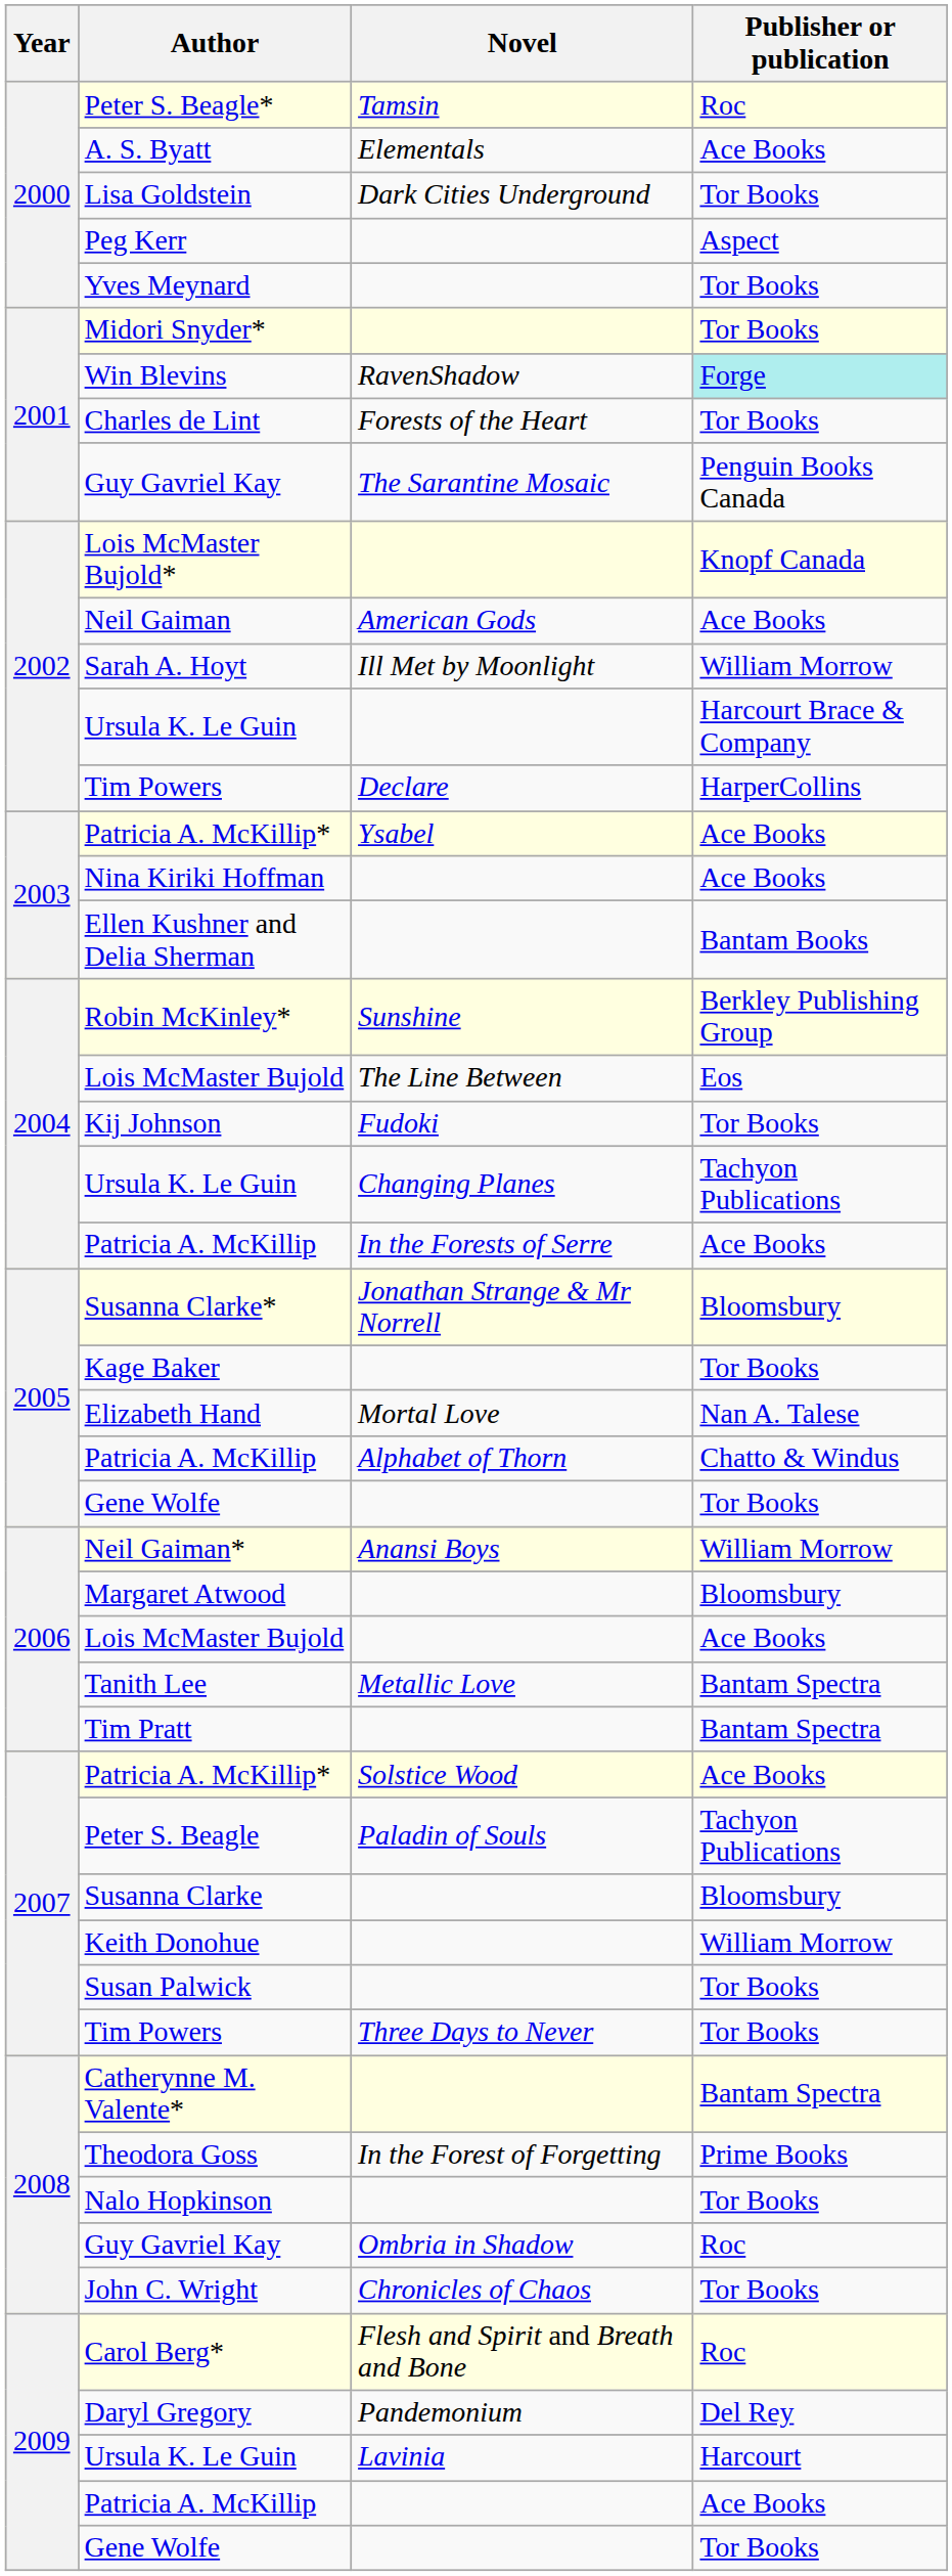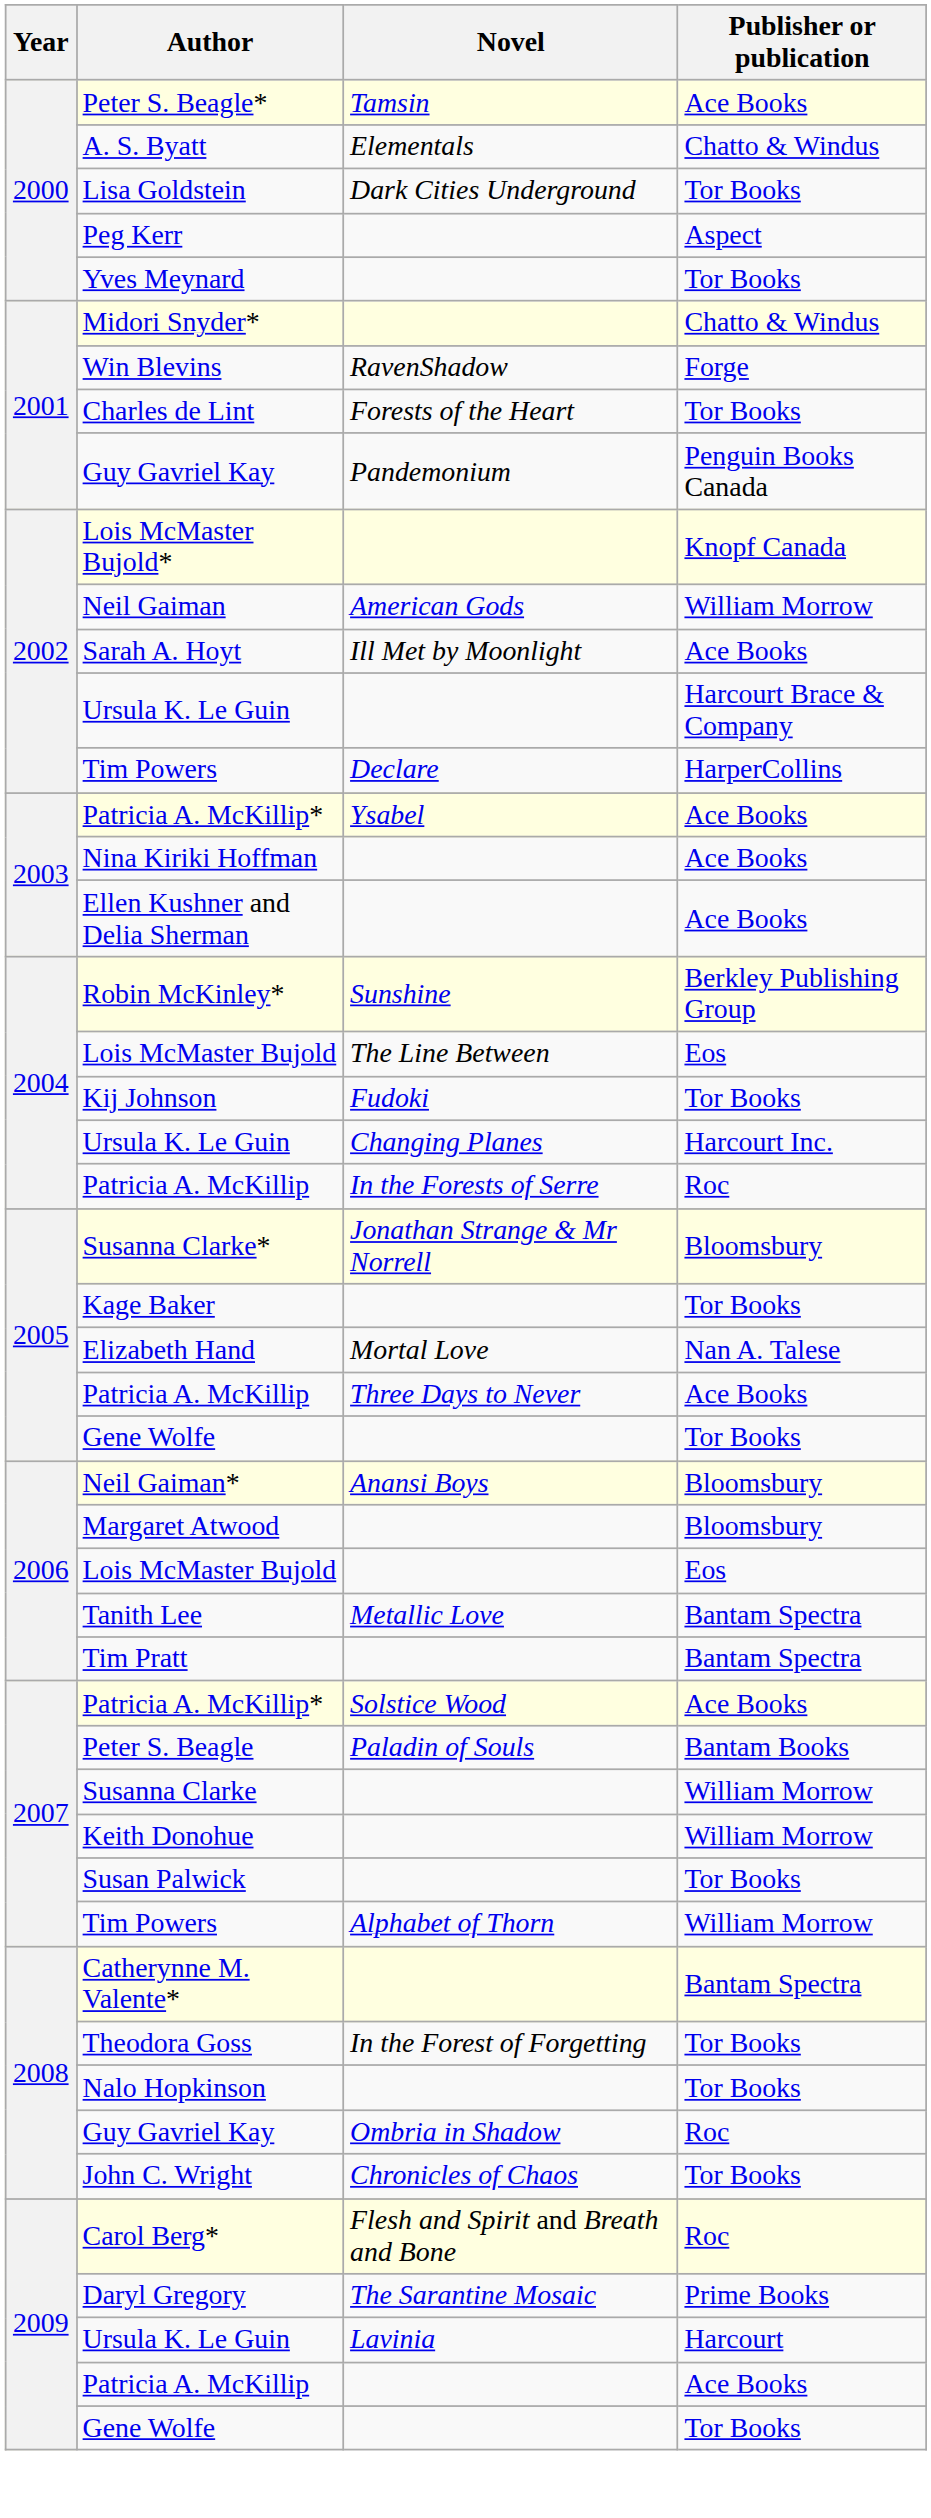Peter S. Beagle* | Publisher or publication: Roc -> Ace Books
A. S. Byatt | Publisher or publication: Ace Books -> Chatto & Windus
Midori Snyder* | Publisher or publication: Tor Books -> Chatto & Windus
Win Blevins | Publisher or publication: paleturquoise background -> no background
2001 / Guy Gavriel Kay | Novel: The Sarantine Mosaic -> Pandemonium
Neil Gaiman | Publisher or publication: Ace Books -> William Morrow
Sarah A. Hoyt | Publisher or publication: William Morrow -> Ace Books
Ellen Kushner and Delia Sherman | Publisher or publication: Bantam Books -> Ace Books
2004 / Ursula K. Le Guin | Publisher or publication: Tachyon Publications -> Harcourt Inc.
2004 / Patricia A. McKillip | Publisher or publication: Ace Books -> Roc
2005 / Patricia A. McKillip | Novel: Alphabet of Thorn -> Three Days to Never
2005 / Patricia A. McKillip | Publisher or publication: Chatto & Windus -> Ace Books
Neil Gaiman* | Publisher or publication: William Morrow -> Bloomsbury
2006 / Lois McMaster Bujold | Publisher or publication: Ace Books -> Eos
Peter S. Beagle | Publisher or publication: Tachyon Publications -> Bantam Books
Susanna Clarke | Publisher or publication: Bloomsbury -> William Morrow
2007 / Tim Powers | Novel: Three Days to Never -> Alphabet of Thorn
2007 / Tim Powers | Publisher or publication: Tor Books -> William Morrow
Theodora Goss | Publisher or publication: Prime Books -> Tor Books
Daryl Gregory | Novel: Pandemonium -> The Sarantine Mosaic
Daryl Gregory | Publisher or publication: Del Rey -> Prime Books
